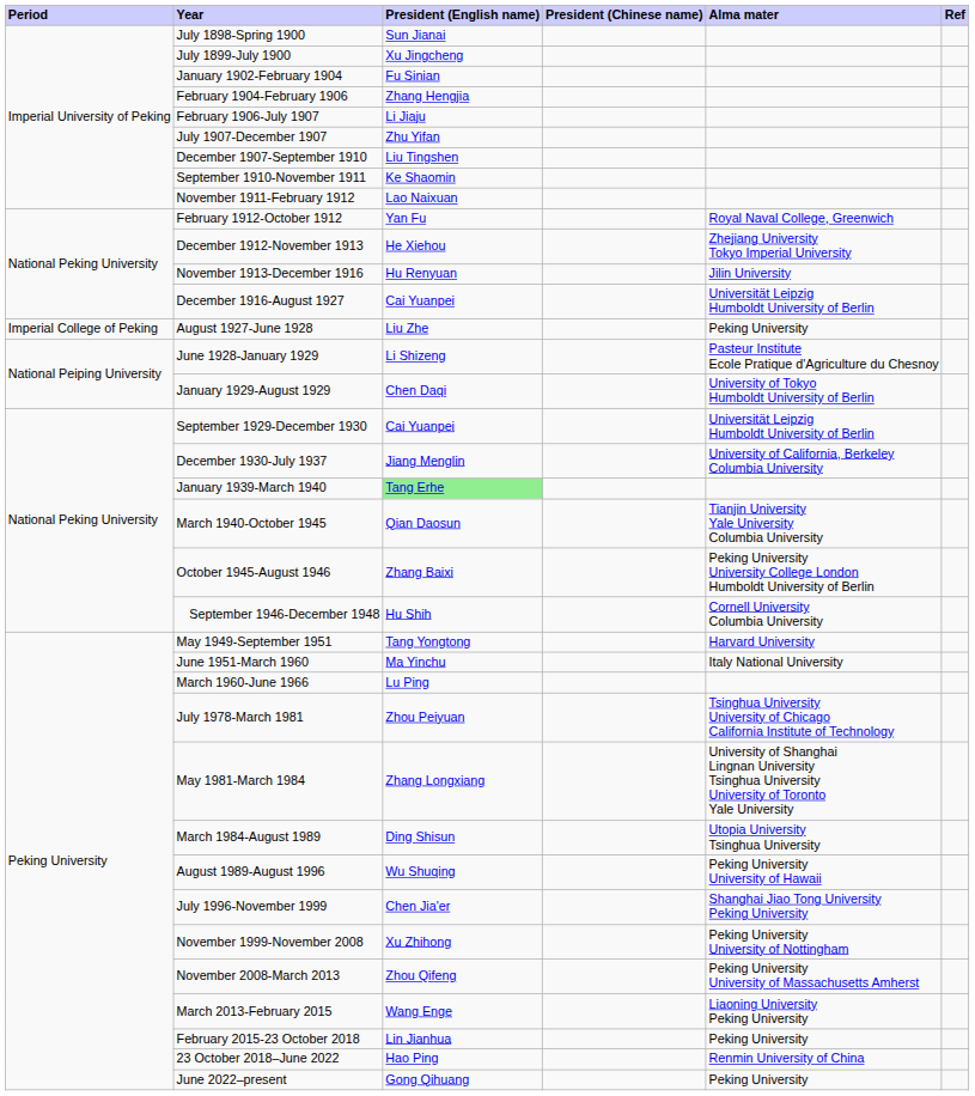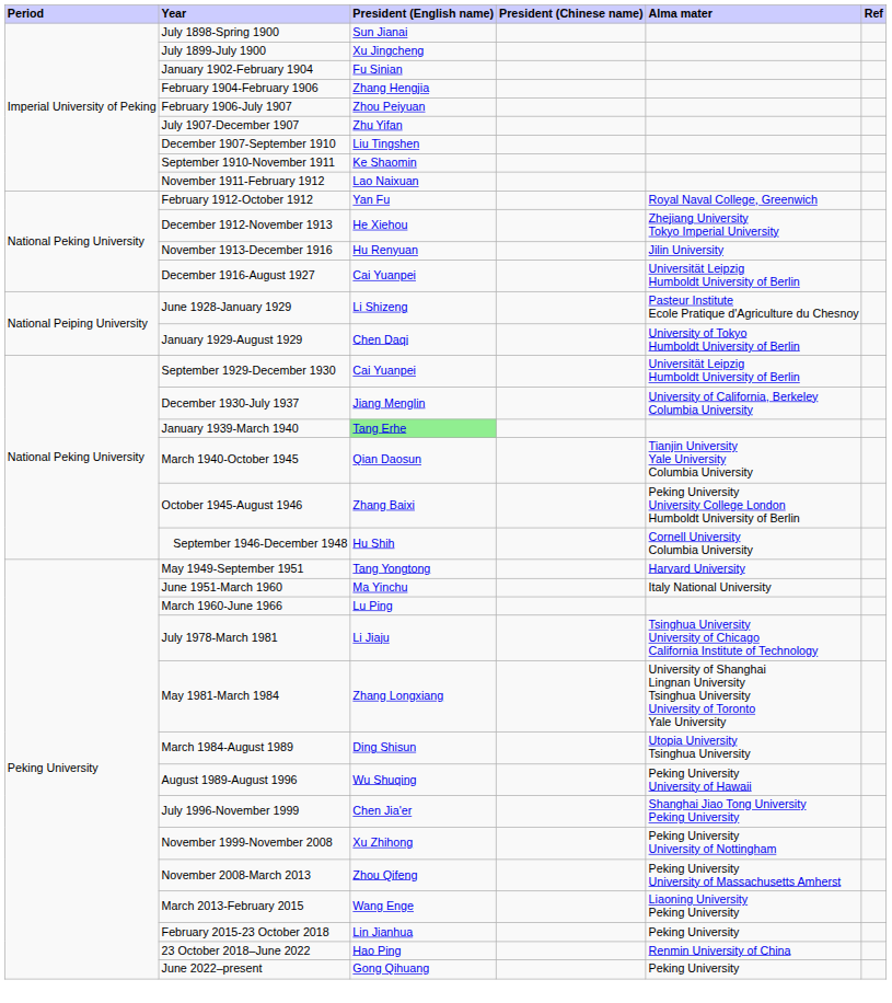February 1906-July 1907 | President (English name): Li Jiaju -> Zhou Peiyuan
- row: Imperial College of Peking | August 1927-June 1928 | Liu Zhe | Peking University
July 1978-March 1981 | President (English name): Zhou Peiyuan -> Li Jiaju
